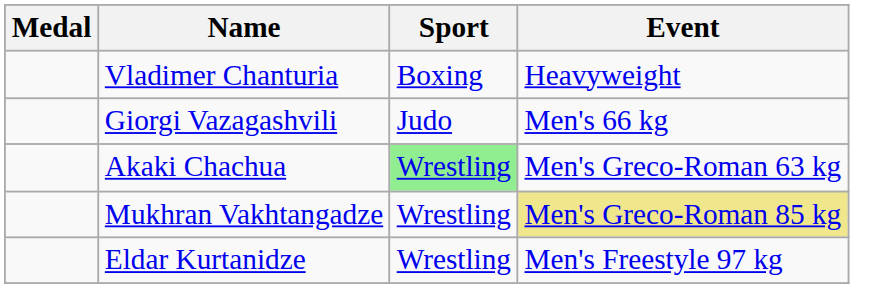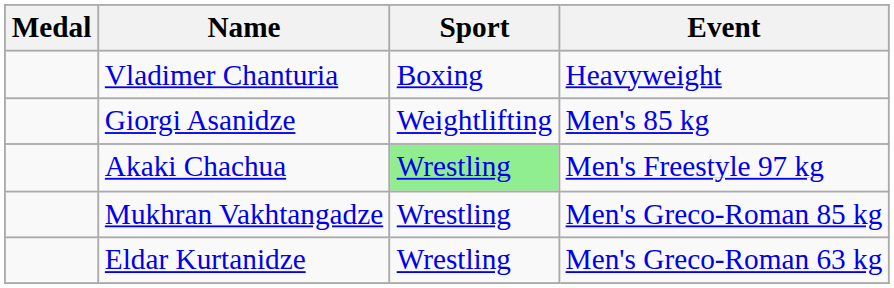- row: Giorgi Vazagashvili | Judo | Men's 66 kg
+ row: Giorgi Asanidze | Weightlifting | Men's 85 kg
Akaki Chachua | Event: Men's Greco-Roman 63 kg -> Men's Freestyle 97 kg
Mukhran Vakhtangadze | Event: khaki background -> no background
Eldar Kurtanidze | Event: Men's Freestyle 97 kg -> Men's Greco-Roman 63 kg
